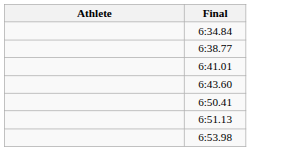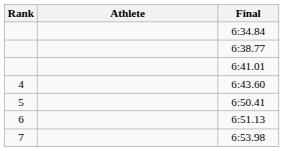+ column: Rank | 4 | 5 | 6 | 7
